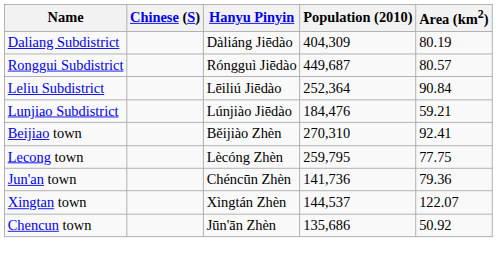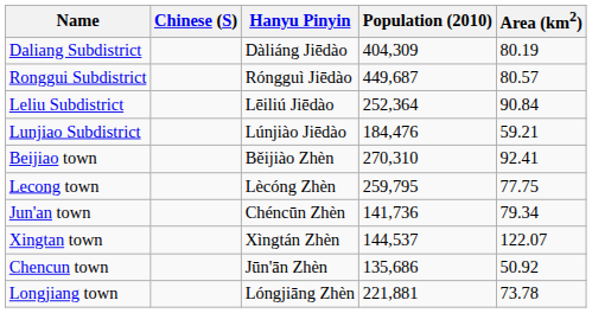Jun'an town | Area (km2): 79.36 -> 79.34
+ row: Longjiang town | Lóngjiāng Zhèn | 221,881 | 73.78
